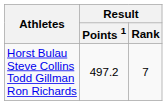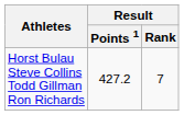Horst Bulau Steve Collins Todd Gillman Ron Richards | Result / Points 1: 497.2 -> 427.2
